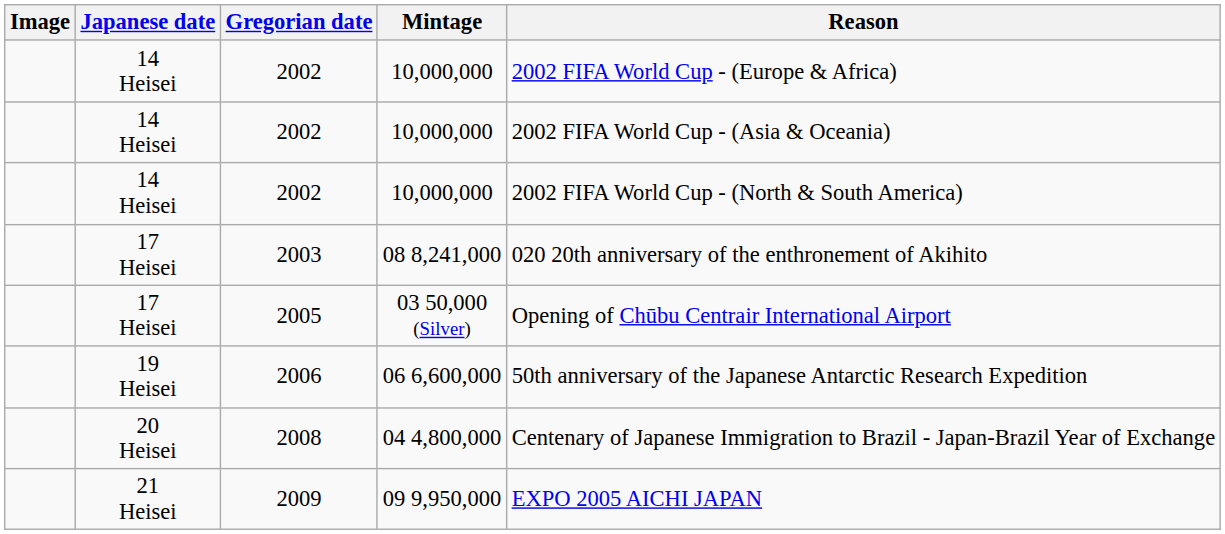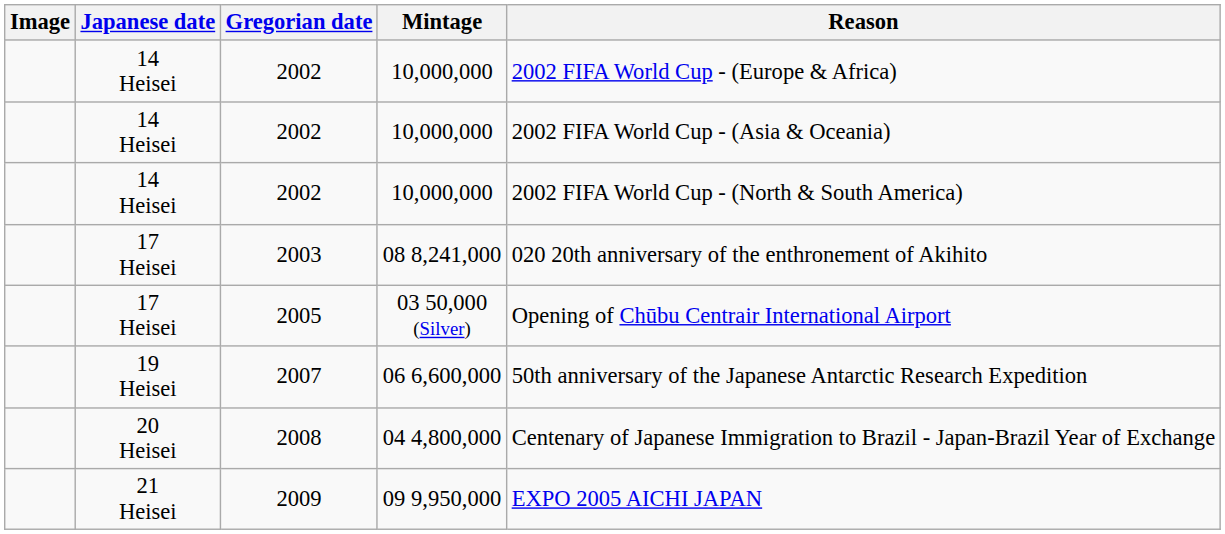06 6,600,000 | Gregorian date: 2006 -> 2007
